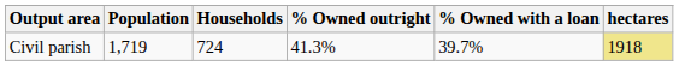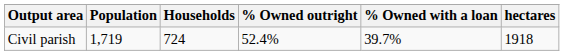Civil parish | % Owned outright: 41.3% -> 52.4%
Civil parish | hectares: khaki background -> no background
